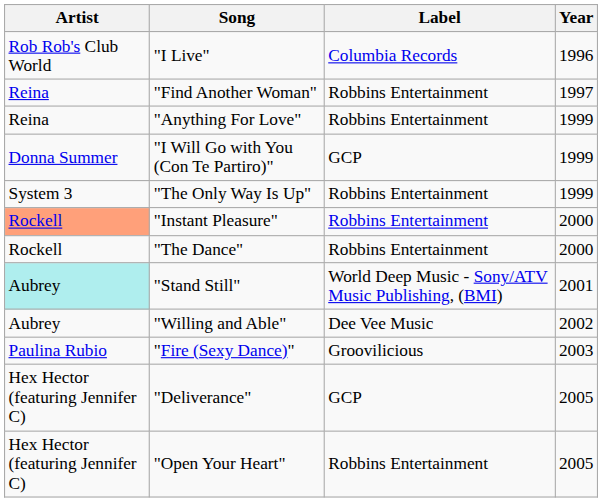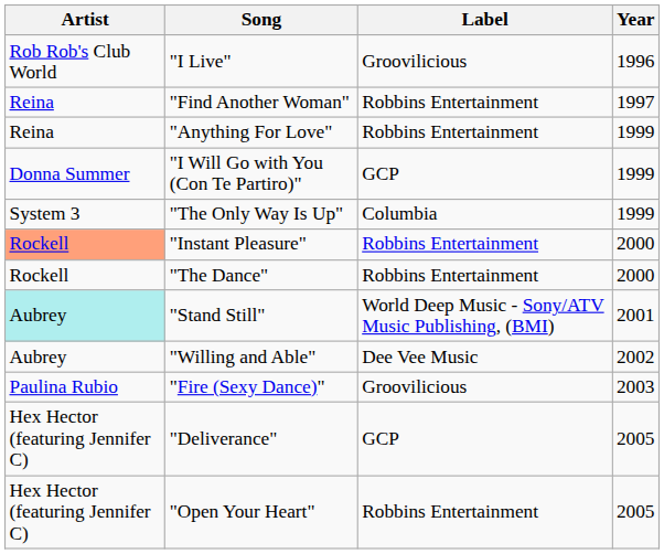"I Live" | Label: Columbia Records -> Groovilicious
"The Only Way Is Up" | Label: Robbins Entertainment -> Columbia
